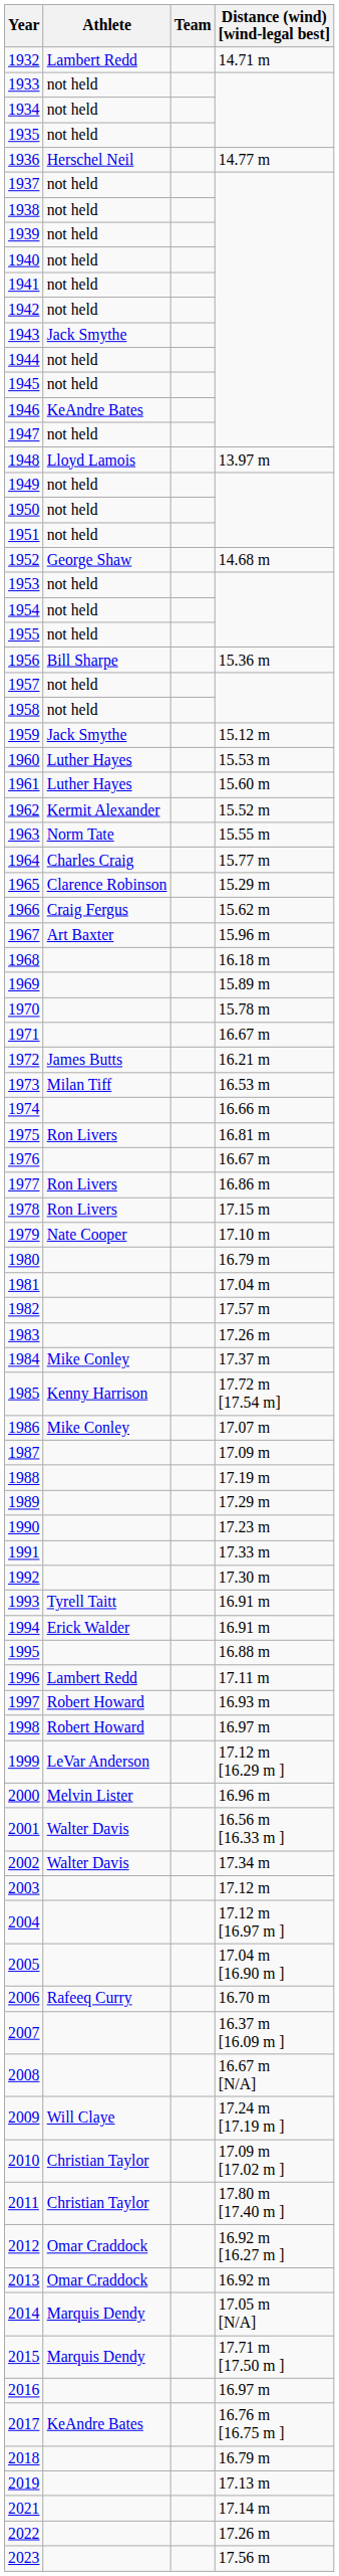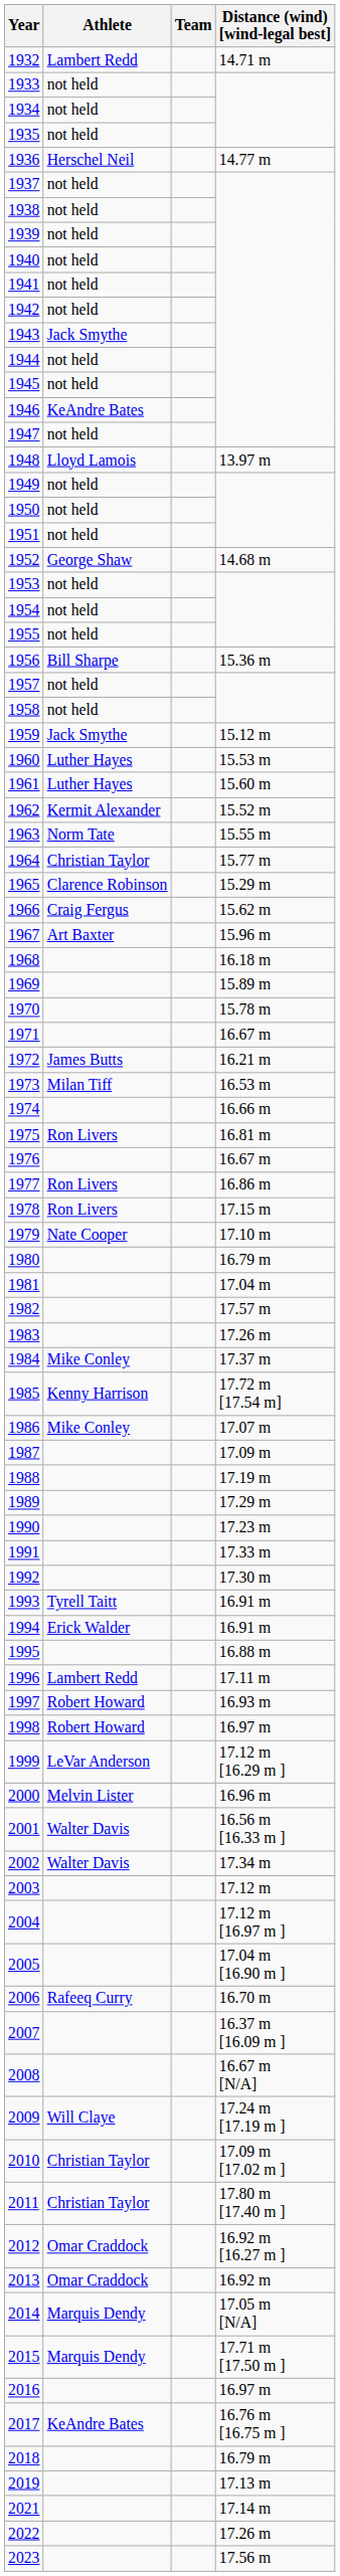1964 | Athlete: Charles Craig -> Christian Taylor
